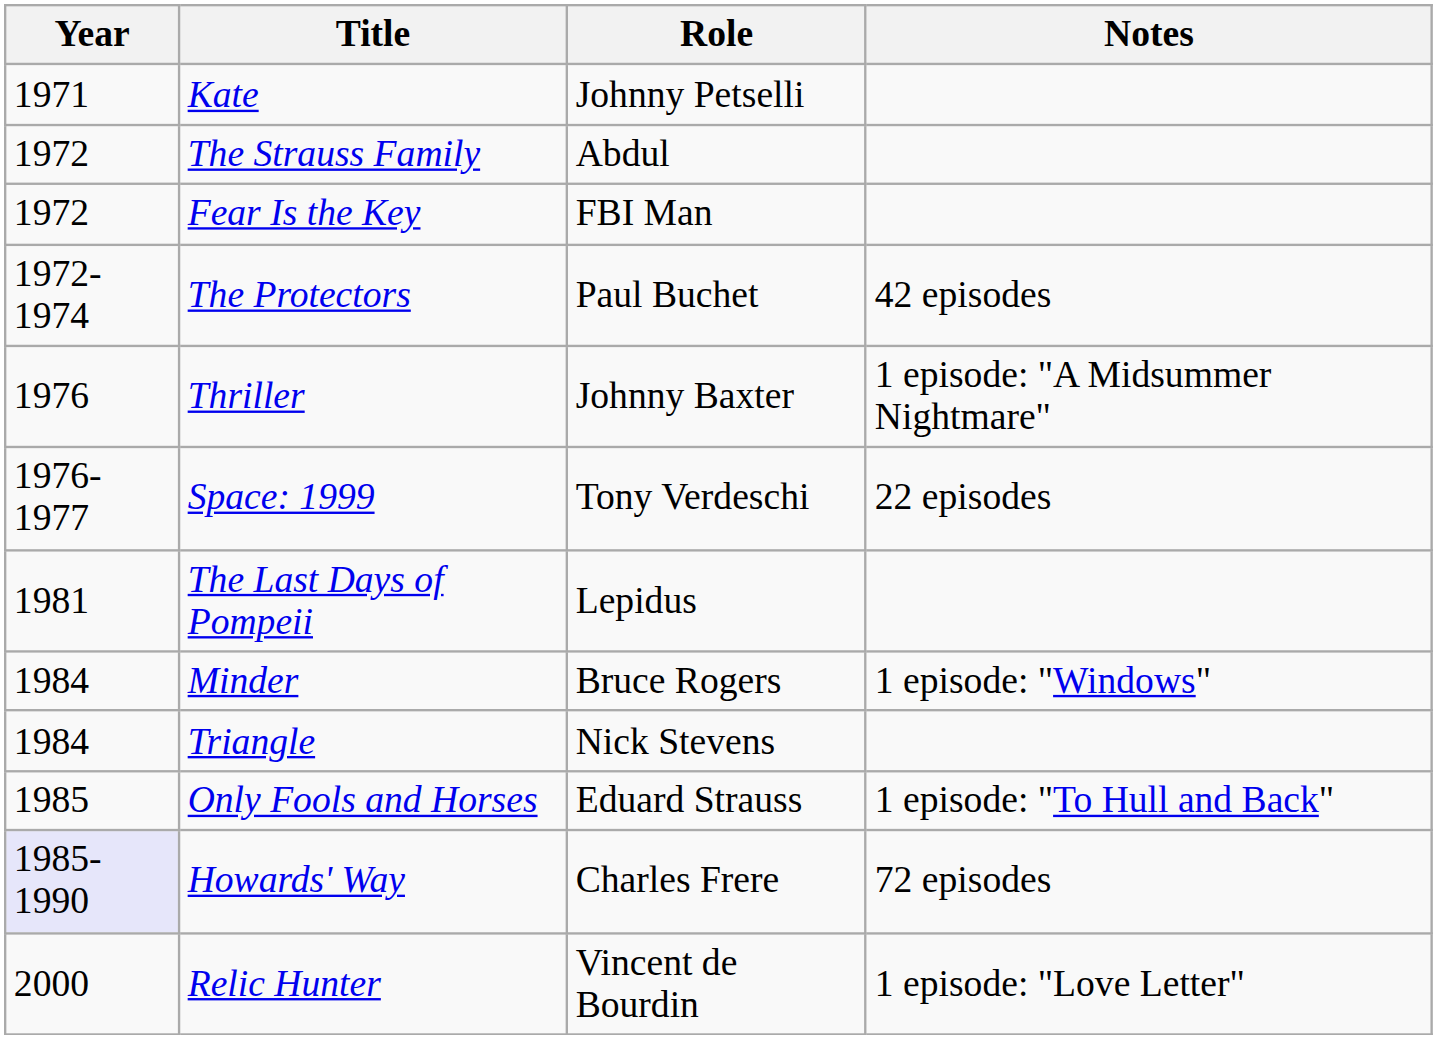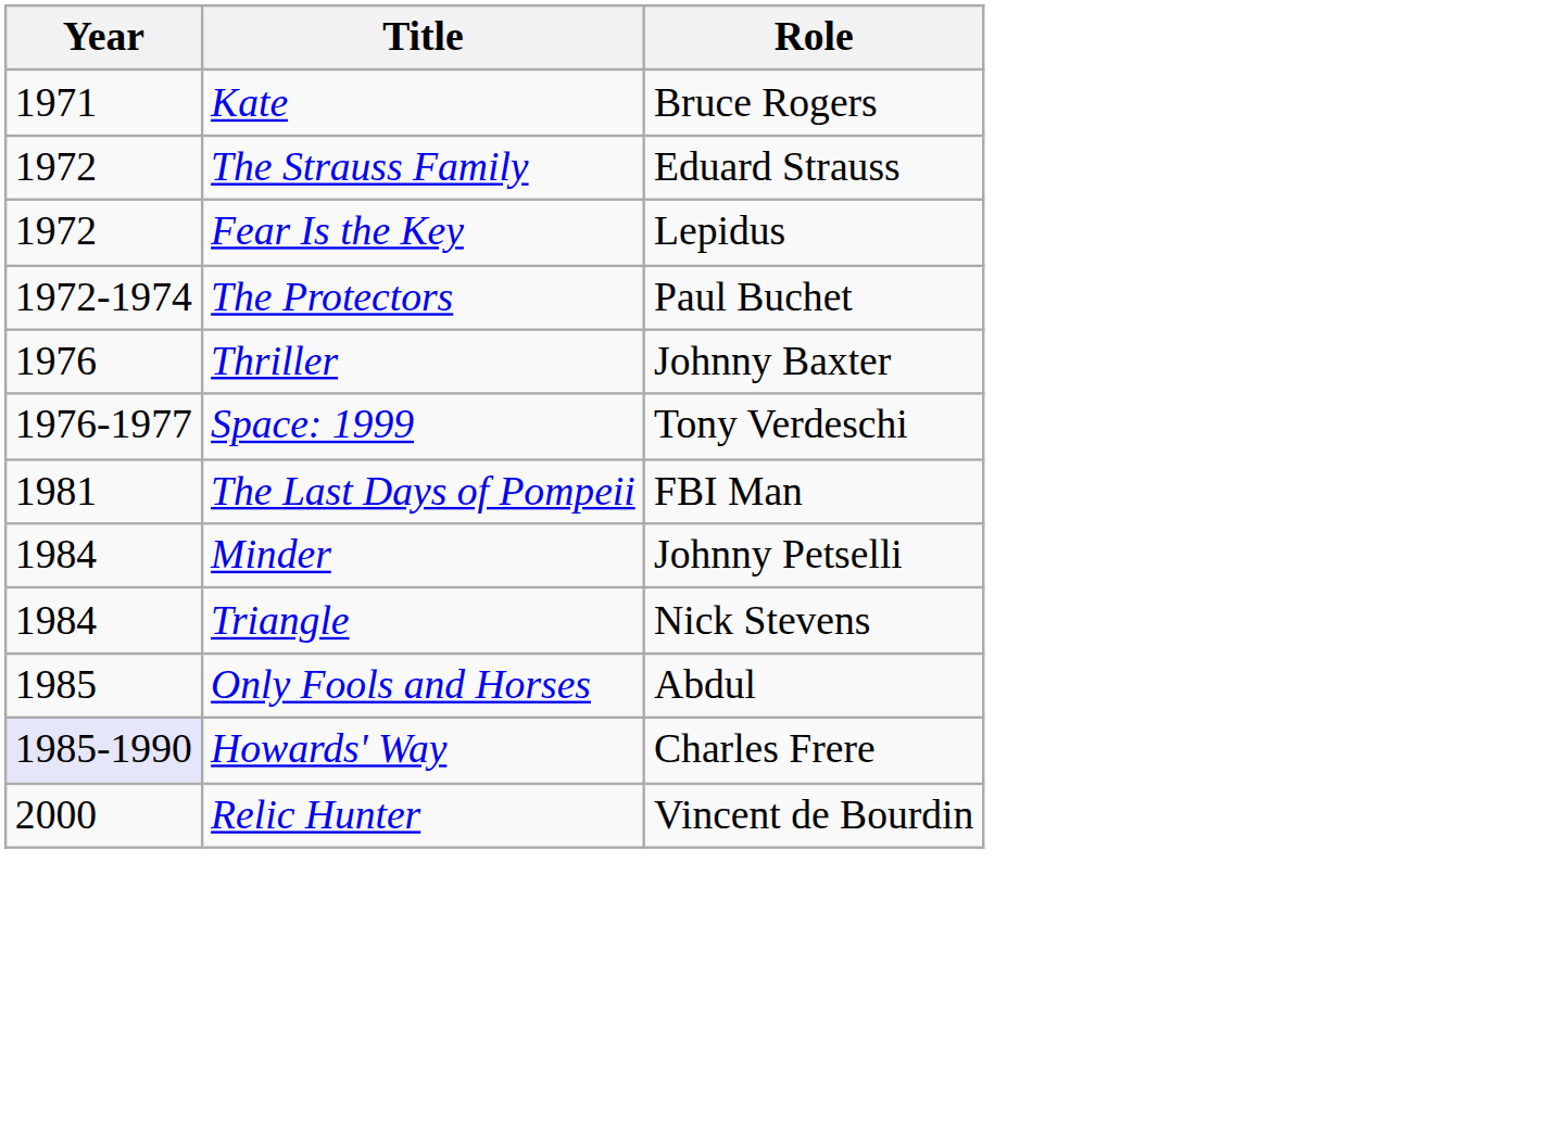- column: Notes | 42 episodes | 1 episode: "A Midsummer Nightmare" | 22 episodes | 1 episode: "Windows" | 1 episode: "To Hull and Back" | 72 episodes | 1 episode: "Love Letter"
Kate | Role: Johnny Petselli -> Bruce Rogers
The Strauss Family | Role: Abdul -> Eduard Strauss
Fear Is the Key | Role: FBI Man -> Lepidus
The Last Days of Pompeii | Role: Lepidus -> FBI Man
Minder | Role: Bruce Rogers -> Johnny Petselli
Only Fools and Horses | Role: Eduard Strauss -> Abdul
